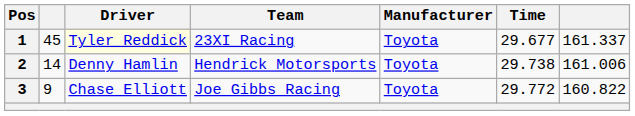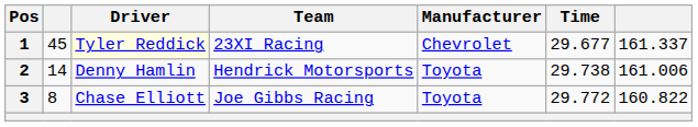1 | Manufacturer: Toyota -> Chevrolet
3 | column 2: 9 -> 8
